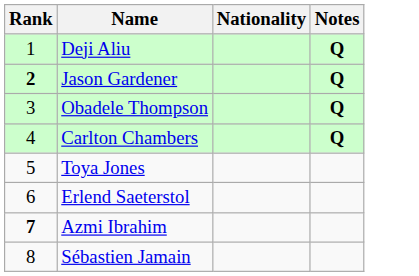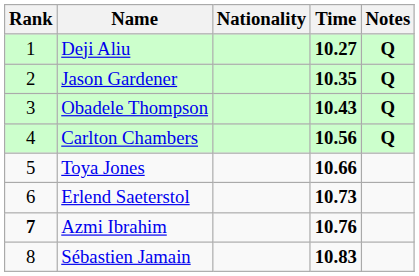+ column: Time | 10.27 | 10.35 | 10.43 | 10.56 | 10.66 | 10.73 | 10.76 | 10.83
Jason Gardener | Rank: bold -> normal
